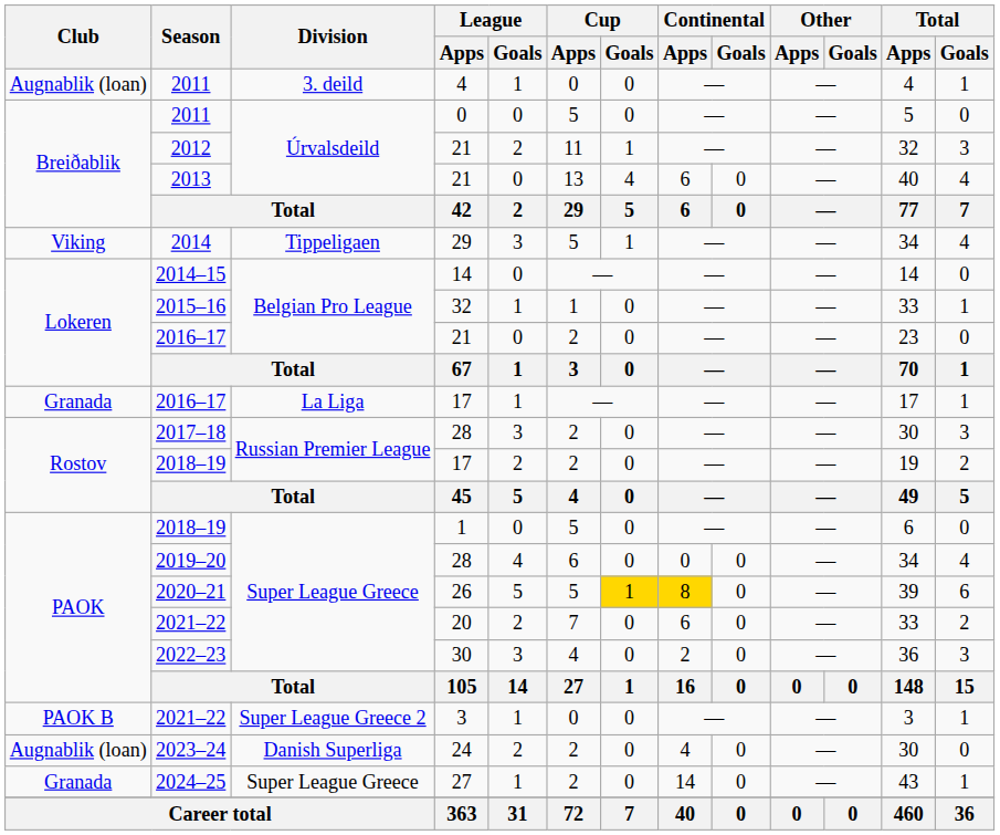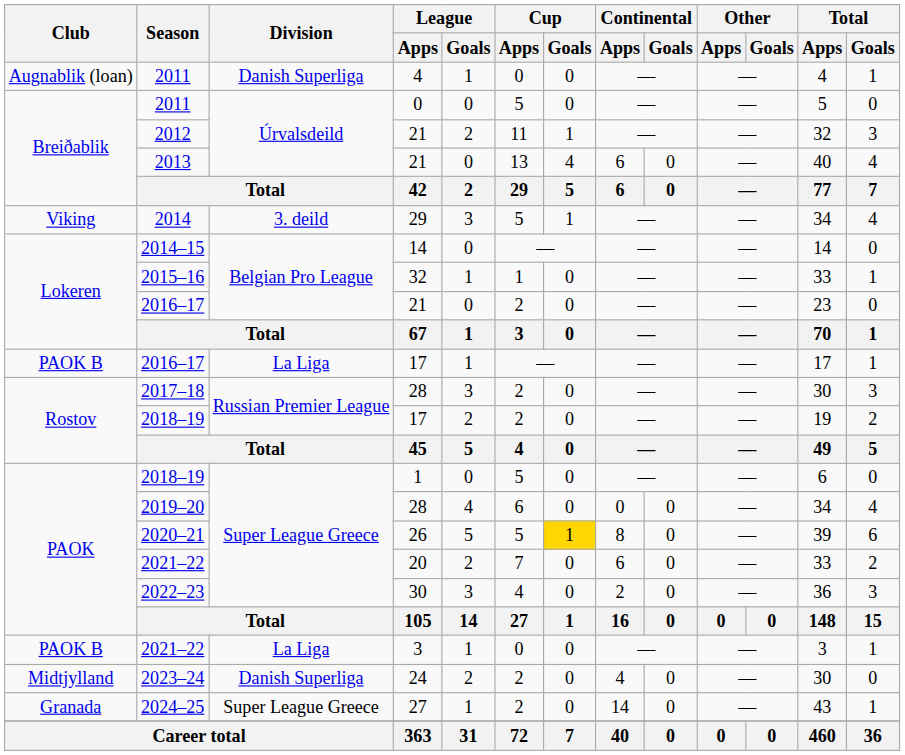2011 / 4 | Division: 3. deild -> Danish Superliga
2014 | Division: Tippeligaen -> 3. deild
2016–17 / 17 | Club: Granada -> PAOK B
2020–21 | Continental / Apps: gold background -> no background
2021–22 / 3 | Division: Super League Greece 2 -> La Liga
2023–24 | Club: Augnablik (loan) -> Midtjylland
